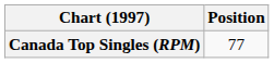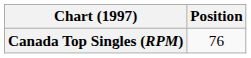Canada Top Singles (RPM) | Position: 77 -> 76
